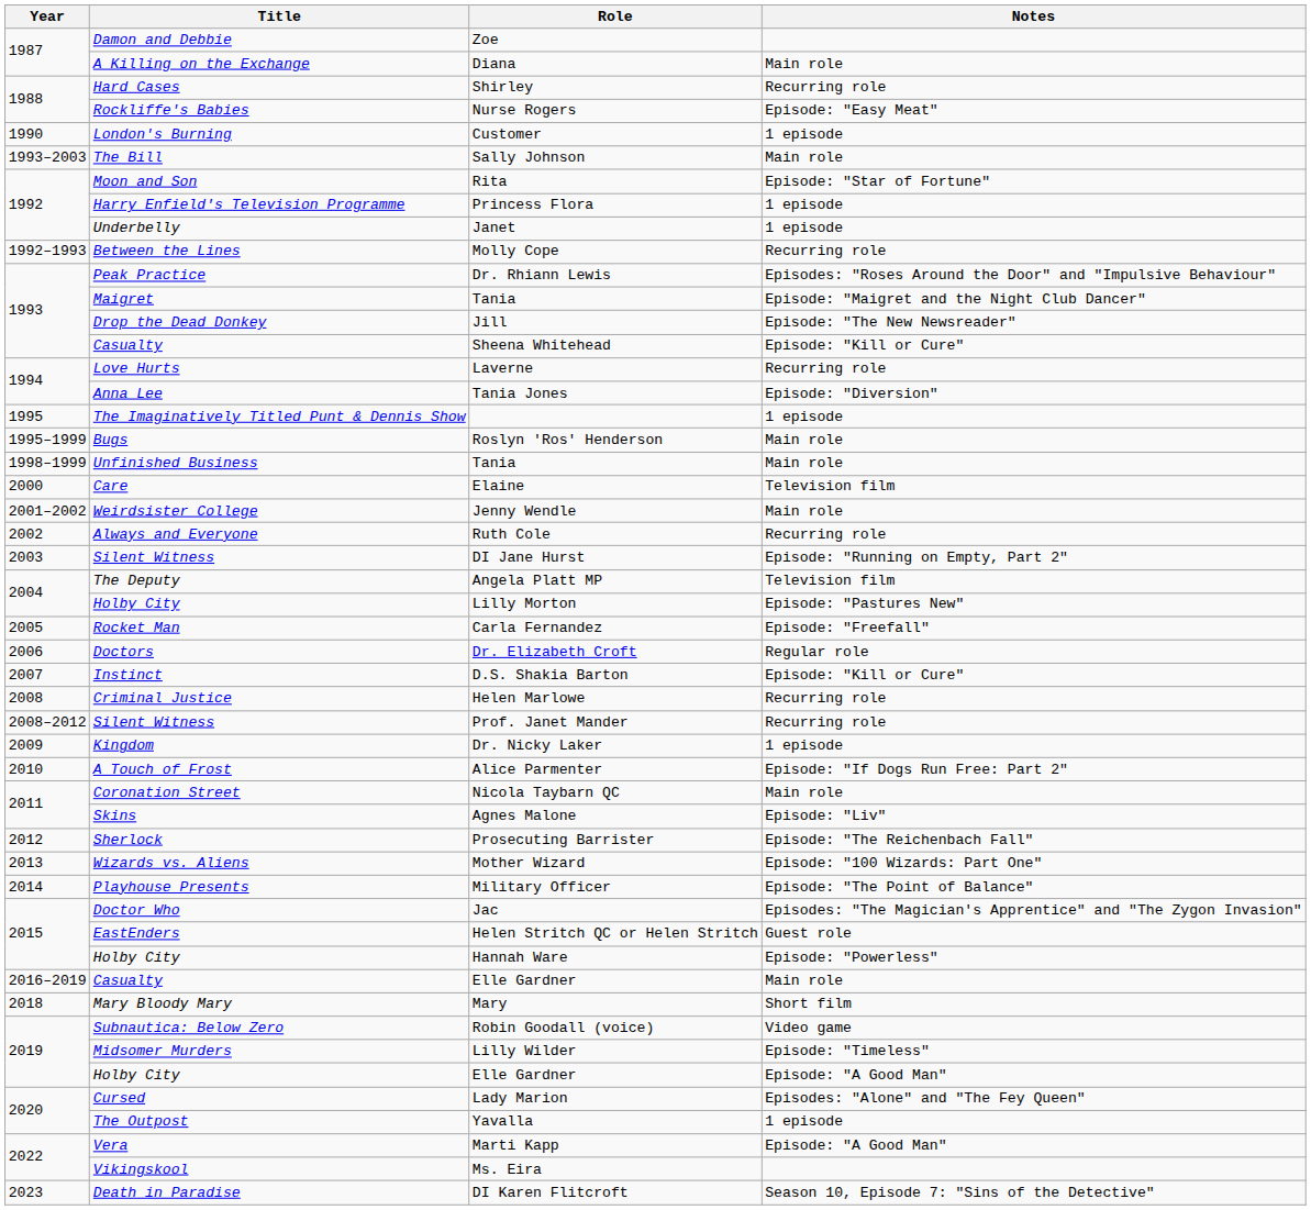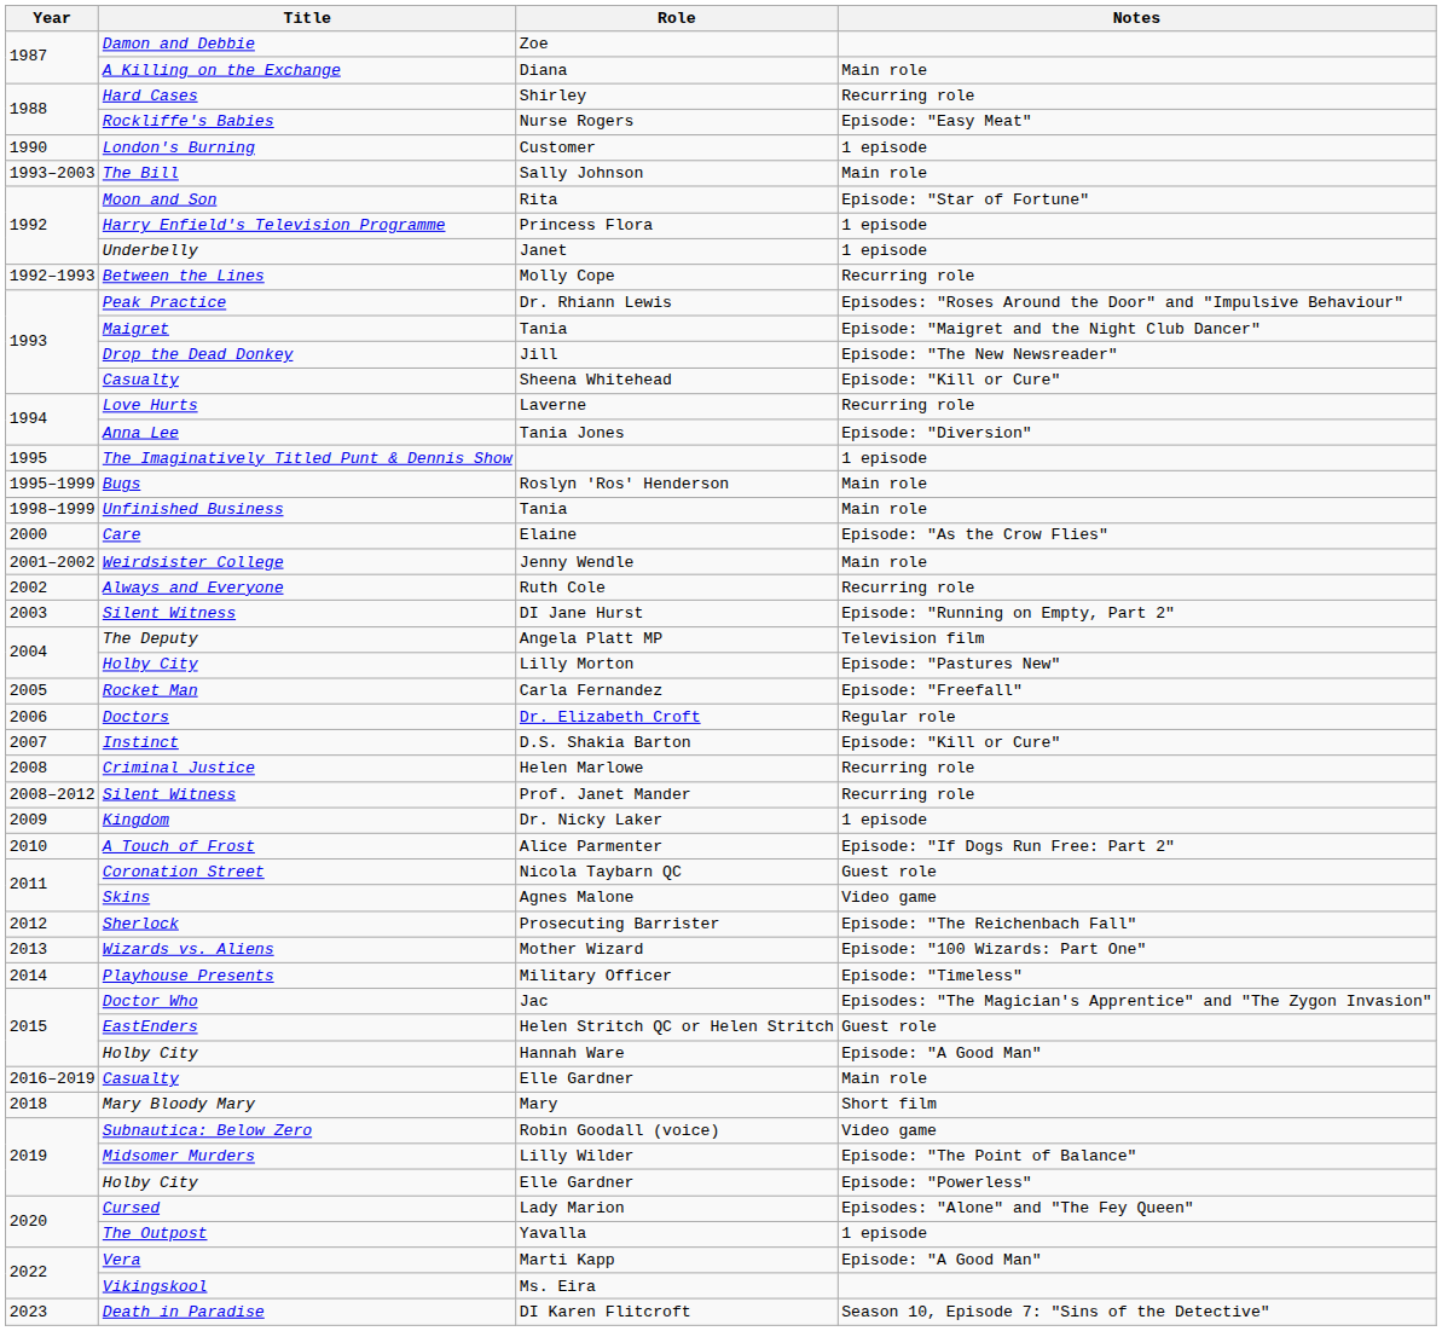Elaine | Notes: Television film -> Episode: "As the Crow Flies"
Nicola Taybarn QC | Notes: Main role -> Guest role
Agnes Malone | Notes: Episode: "Liv" -> Video game
Military Officer | Notes: Episode: "The Point of Balance" -> Episode: "Timeless"
Hannah Ware | Notes: Episode: "Powerless" -> Episode: "A Good Man"
Lilly Wilder | Notes: Episode: "Timeless" -> Episode: "The Point of Balance"
Holby City / Elle Gardner | Notes: Episode: "A Good Man" -> Episode: "Powerless"
